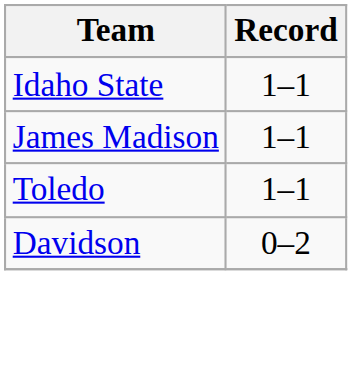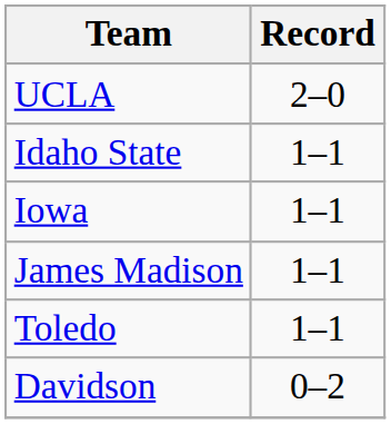+ row: UCLA | 2–0
+ row: Iowa | 1–1
